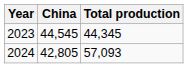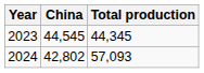2024 | China: 42,805 -> 42,802
